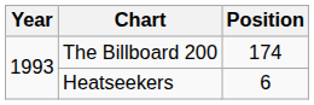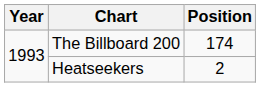Heatseekers | Position: 6 -> 2
